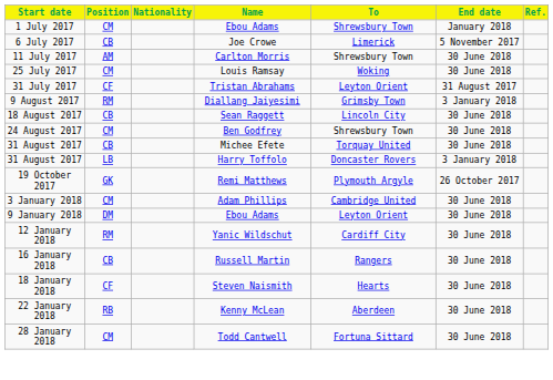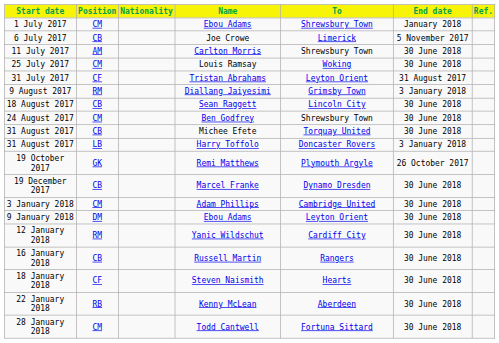+ row: 19 December 2017 | CB | Marcel Franke | Dynamo Dresden | 30 June 2018
